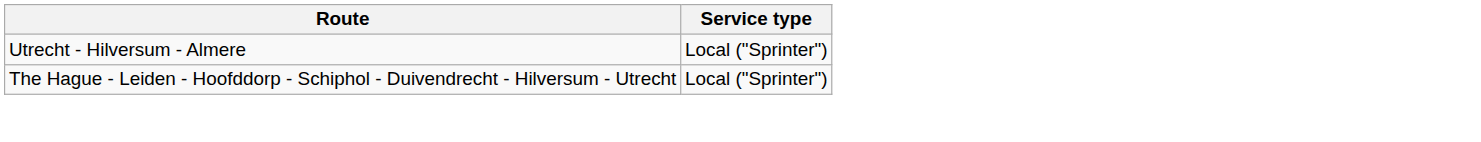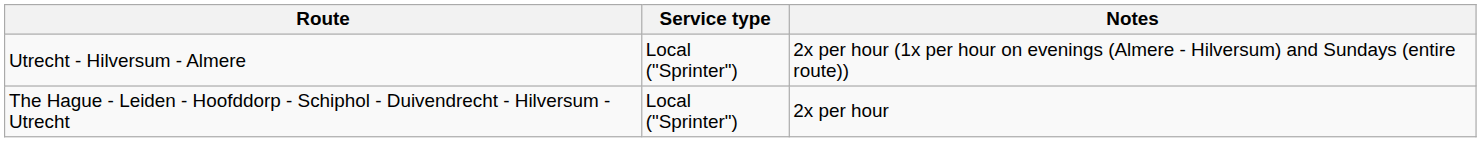+ column: Notes | 2x per hour (1x per hour on evenings (Almere - Hilversum) and Sundays (entire route)) | 2x per hour
